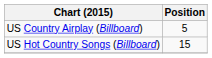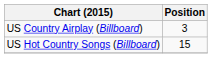US Country Airplay (Billboard) | Position: 5 -> 3
